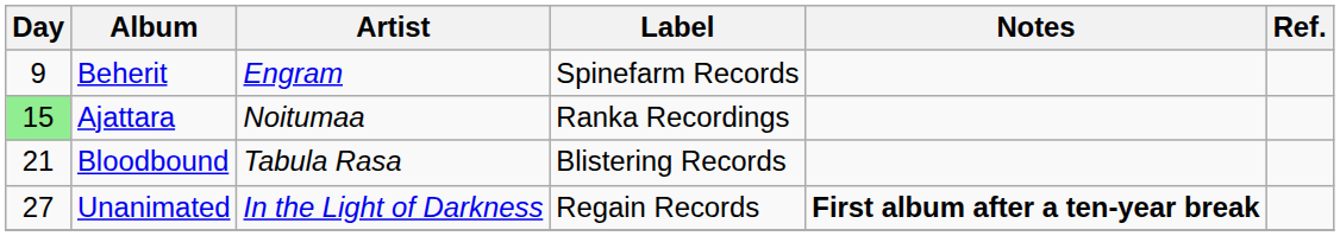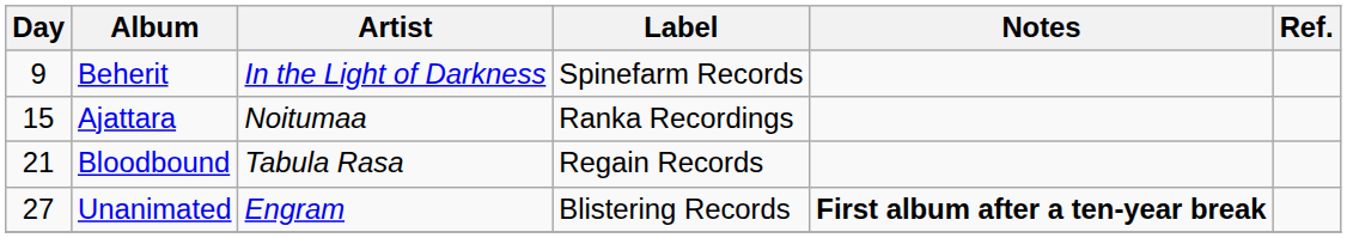Beherit | Artist: Engram -> In the Light of Darkness
Ajattara | Day: lightgreen background -> no background
Bloodbound | Label: Blistering Records -> Regain Records
Unanimated | Artist: In the Light of Darkness -> Engram
Unanimated | Label: Regain Records -> Blistering Records
